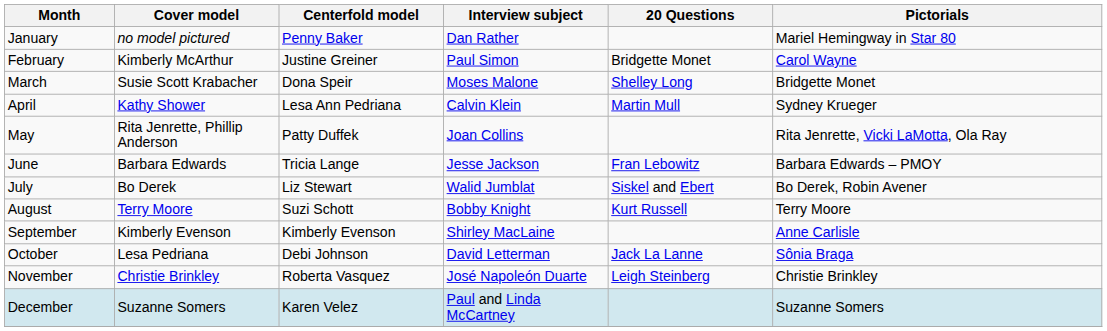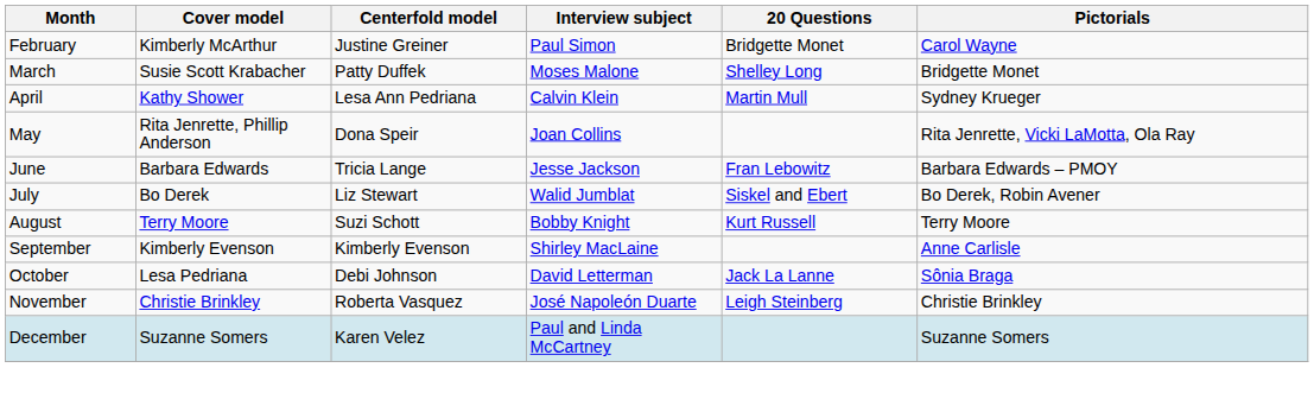- row: January | no model pictured | Penny Baker | Dan Rather | Mariel Hemingway in Star 80
March | Centerfold model: Dona Speir -> Patty Duffek
May | Centerfold model: Patty Duffek -> Dona Speir
